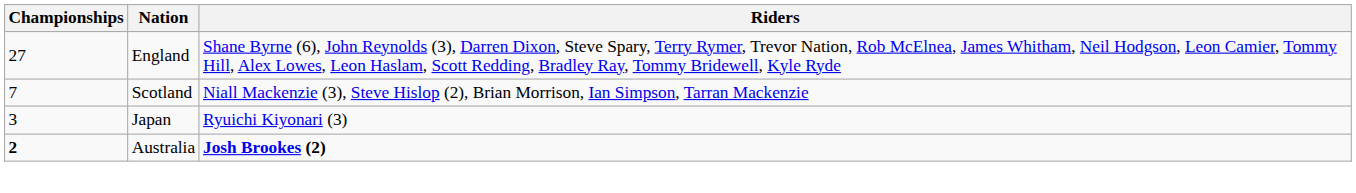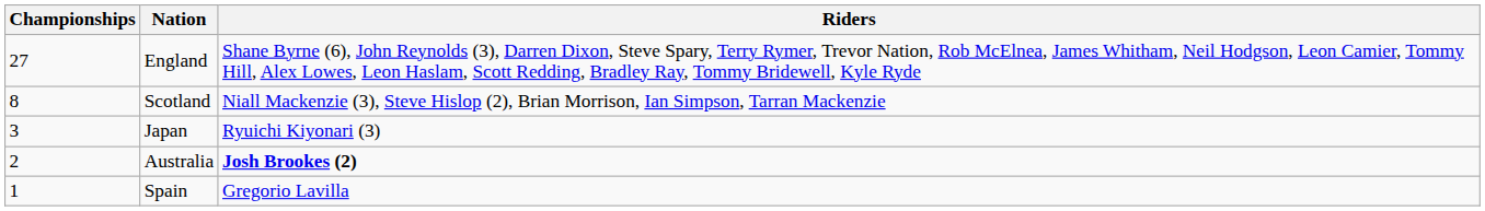Scotland | Championships: 7 -> 8
Australia | Championships: bold -> normal
+ row: 1 | Spain | Gregorio Lavilla
